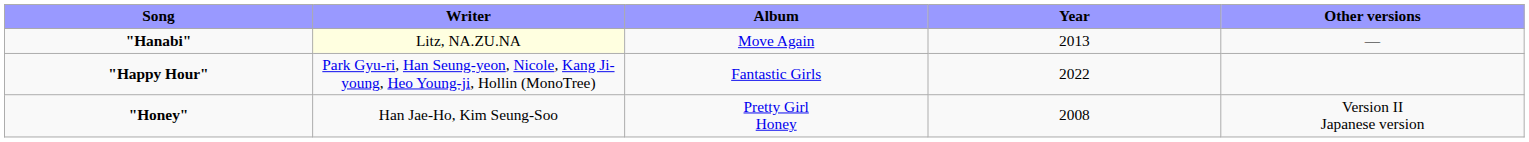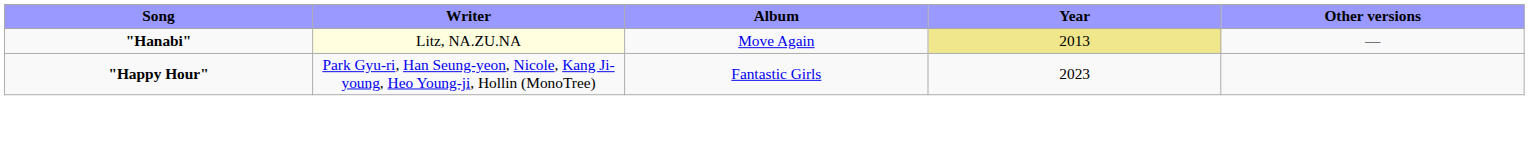"Hanabi" | Year: no background -> khaki background
"Happy Hour" | Year: 2022 -> 2023
- row: "Honey" | Han Jae-Ho, Kim Seung-Soo | Pretty Girl Honey | 2008 | Version II Japanese version
